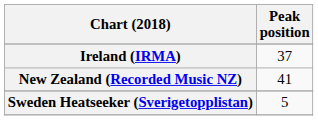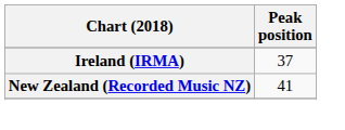- row: Sweden Heatseeker (Sverigetopplistan) | 5
